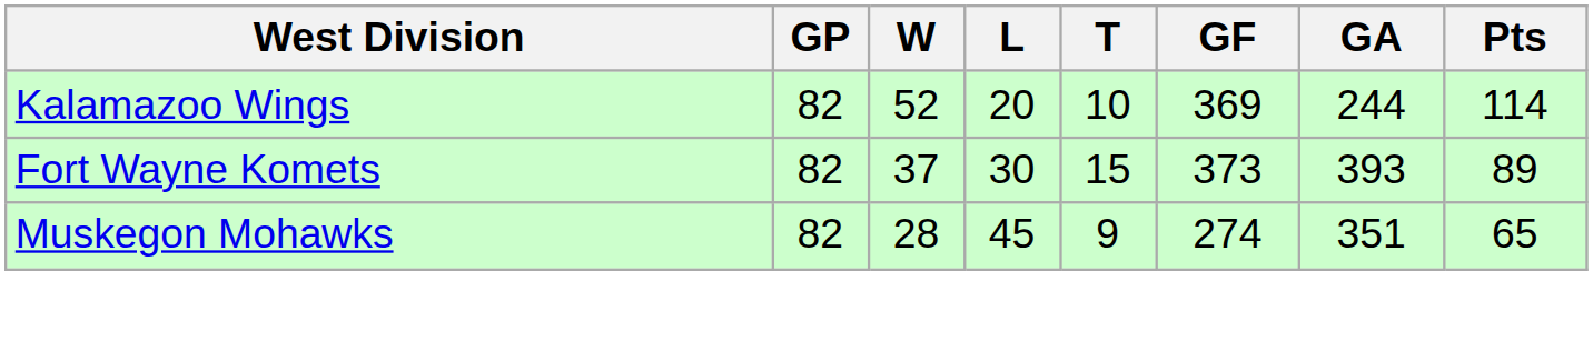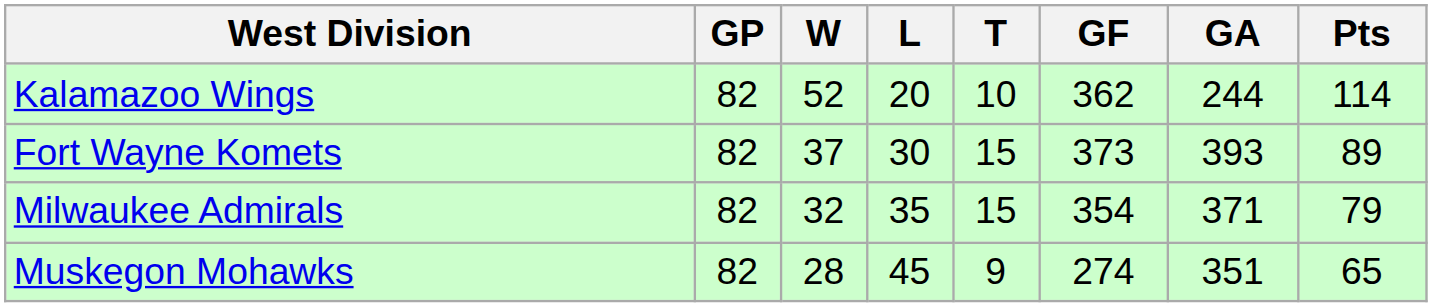Kalamazoo Wings | GF: 369 -> 362
+ row: Milwaukee Admirals | 82 | 32 | 35 | 15 | 354 | 371 | 79
